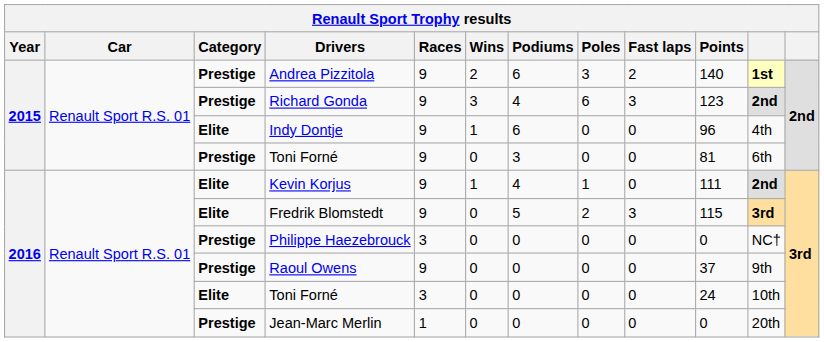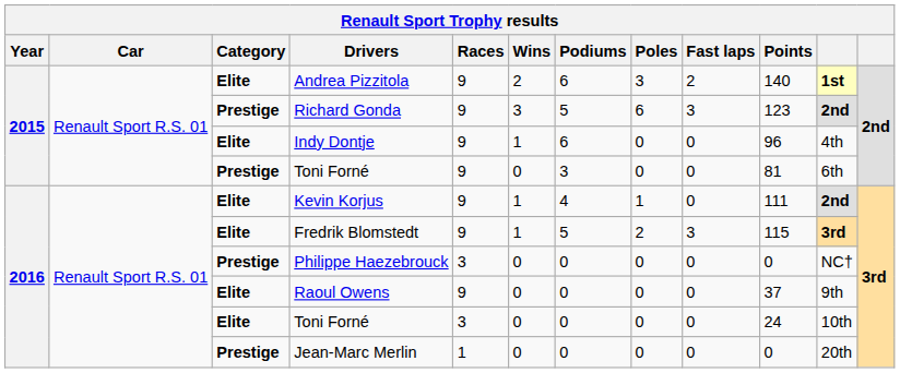Andrea Pizzitola | Category: Prestige -> Elite
Richard Gonda | Podiums: 4 -> 5
Fredrik Blomstedt | Wins: 0 -> 1
Raoul Owens | Category: Prestige -> Elite
